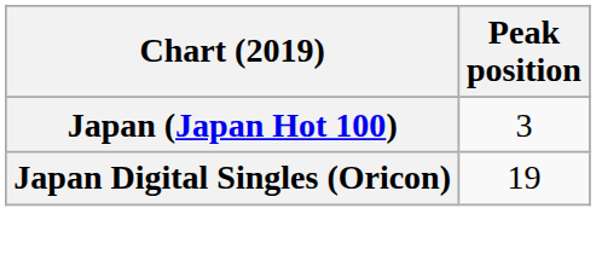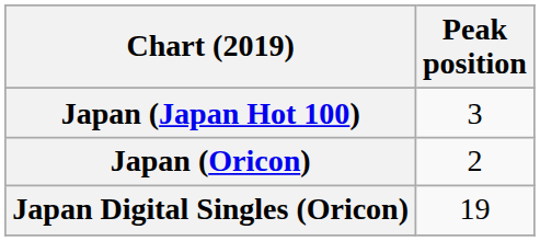+ row: Japan (Oricon) | 2
